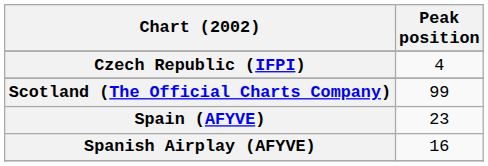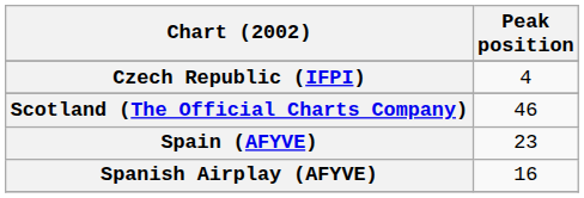Scotland (The Official Charts Company) | Peak position: 99 -> 46
